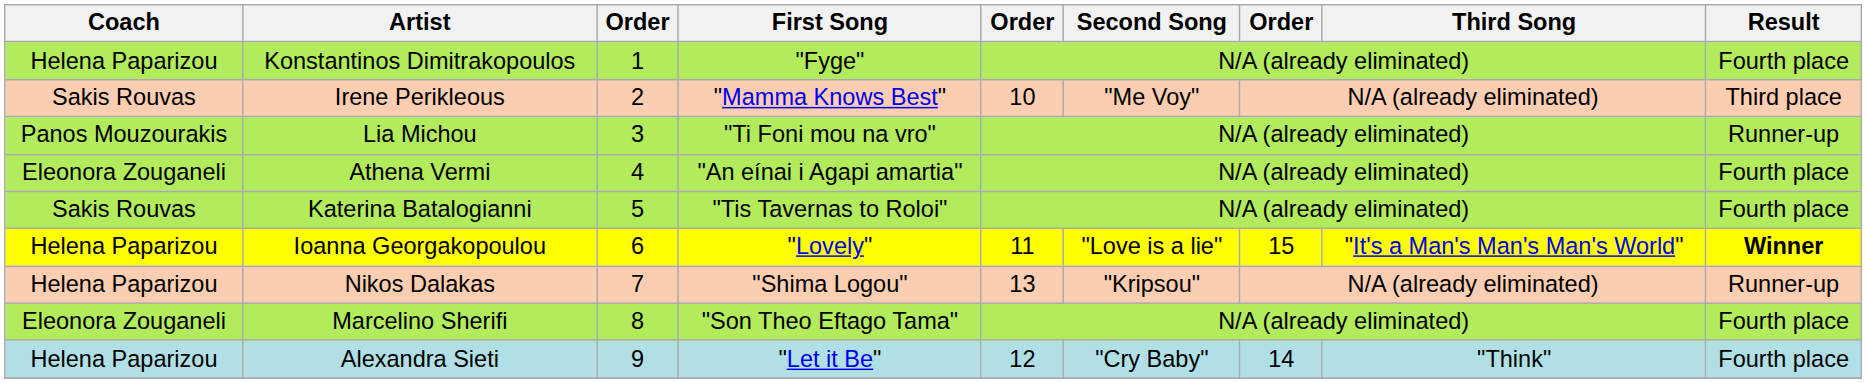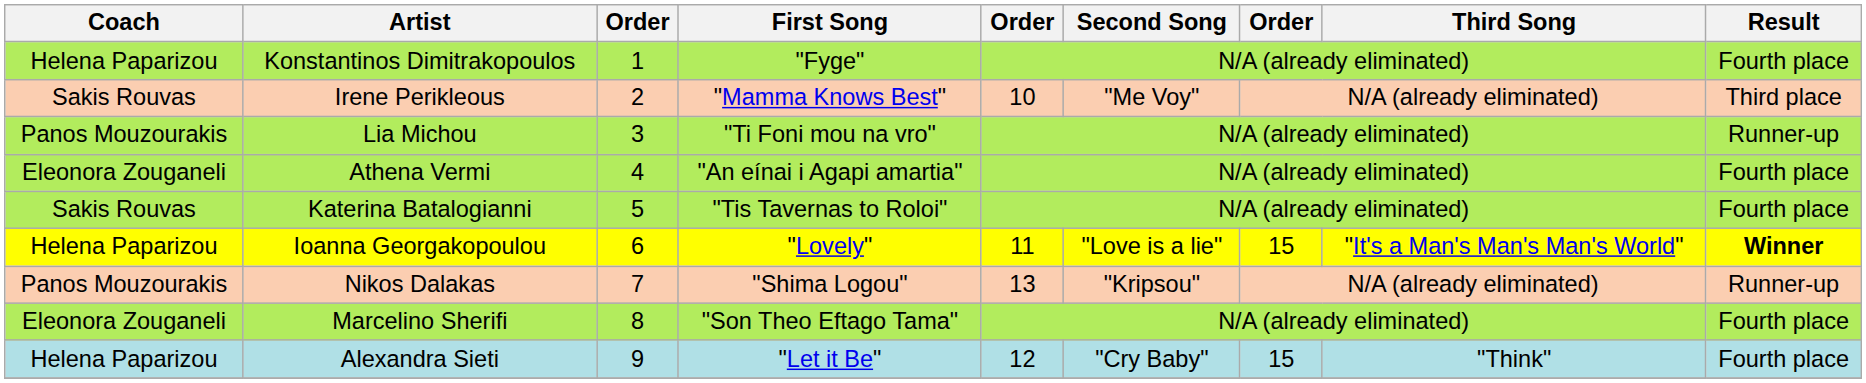Nikos Dalakas | Coach: Helena Paparizou -> Panos Mouzourakis
Alexandra Sieti | column 7: 14 -> 15
